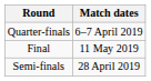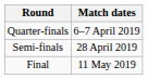rows swapped: Semi-finals <-> Final
